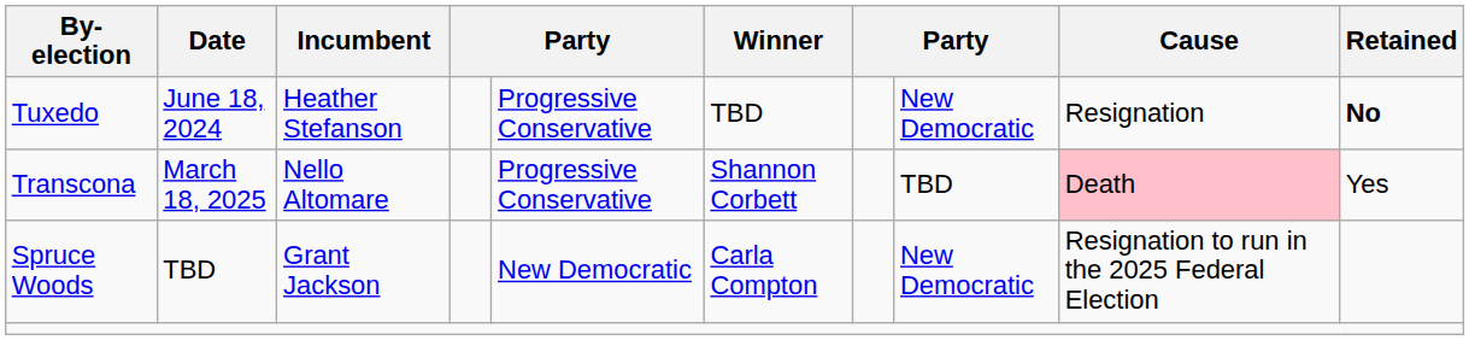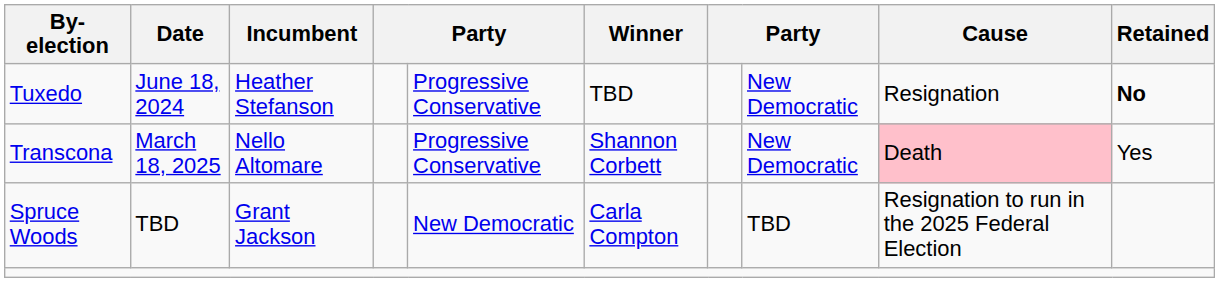Transcona | column 8: TBD -> New Democratic
Spruce Woods | column 8: New Democratic -> TBD
